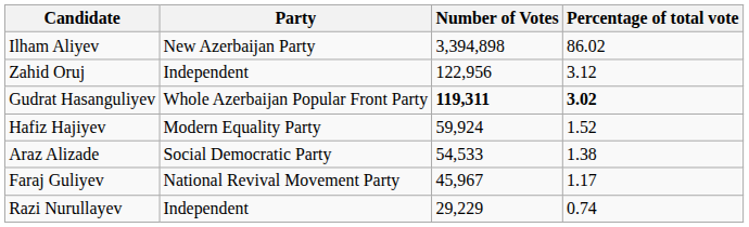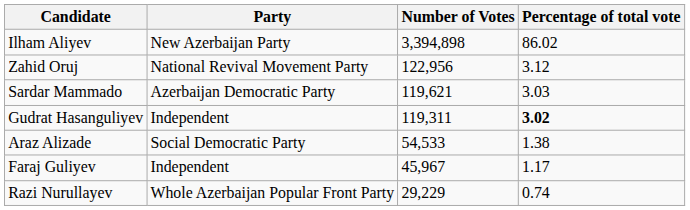Zahid Oruj | Party: Independent -> National Revival Movement Party
+ row: Sardar Mammado | Azerbaijan Democratic Party | 119,621 | 3.03
Gudrat Hasanguliyev | Party: Whole Azerbaijan Popular Front Party -> Independent
Gudrat Hasanguliyev | Number of Votes: bold -> normal
- row: Hafiz Hajiyev | Modern Equality Party | 59,924 | 1.52
Faraj Guliyev | Party: National Revival Movement Party -> Independent
Razi Nurullayev | Party: Independent -> Whole Azerbaijan Popular Front Party
